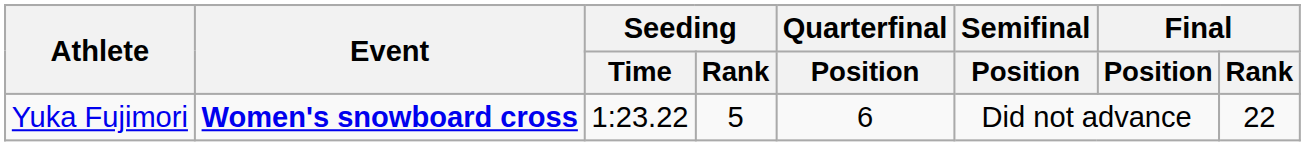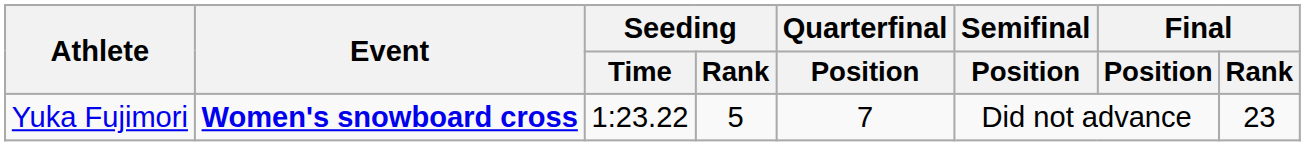Yuka Fujimori | Quarterfinal / Position: 6 -> 7
Yuka Fujimori | Final / Rank: 22 -> 23
